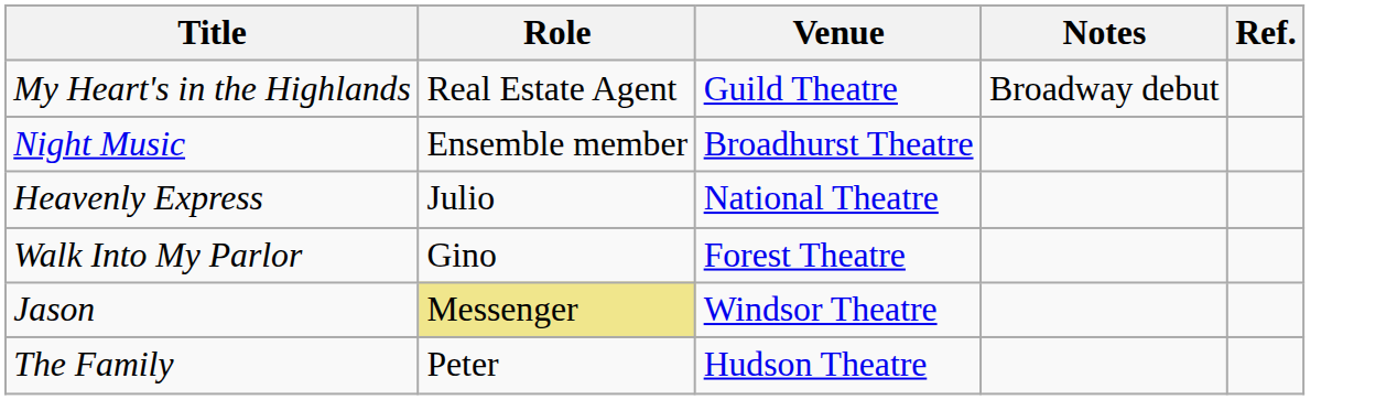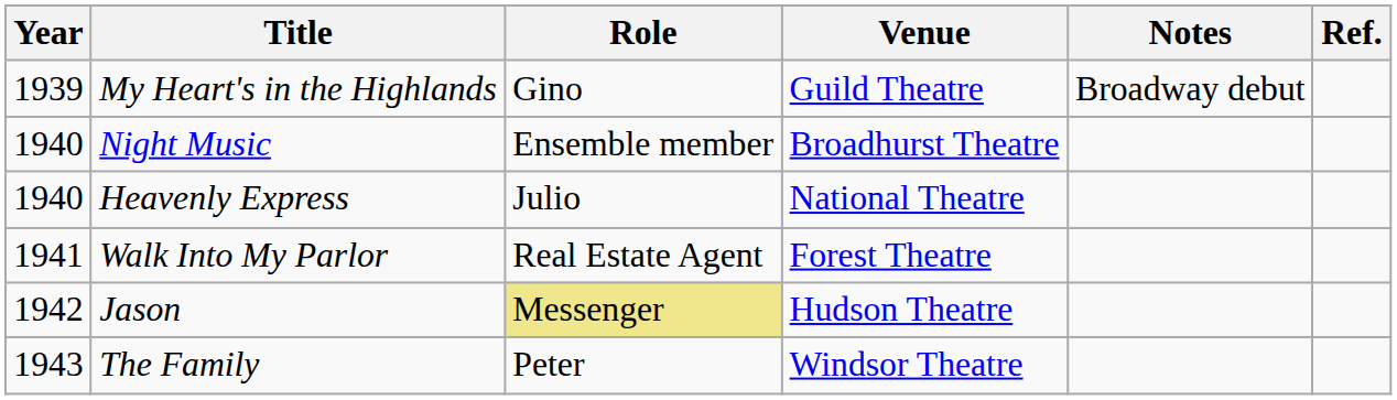+ column: Year | 1939 | 1940 | 1940 | 1941 | 1942 | 1943
My Heart's in the Highlands | Role: Real Estate Agent -> Gino
Walk Into My Parlor | Role: Gino -> Real Estate Agent
Jason | Venue: Windsor Theatre -> Hudson Theatre
The Family | Venue: Hudson Theatre -> Windsor Theatre
